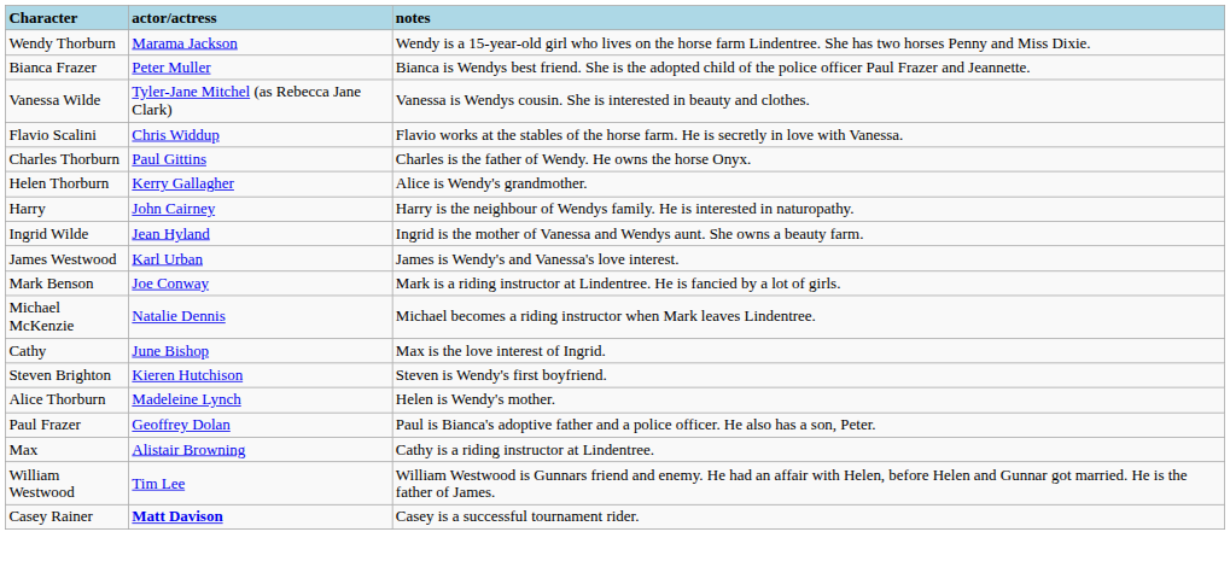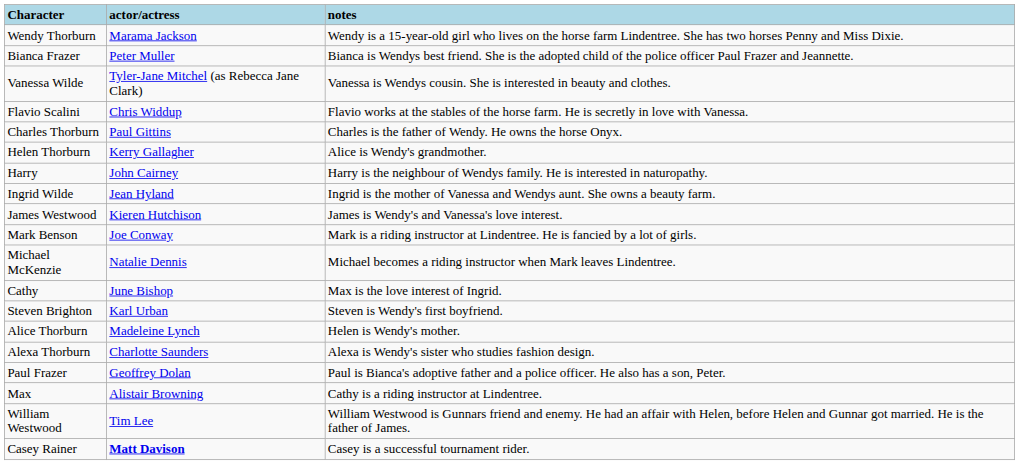James Westwood | column 2: Karl Urban -> Kieren Hutchison
Steven Brighton | column 2: Kieren Hutchison -> Karl Urban
+ row: Alexa Thorburn | Charlotte Saunders | Alexa is Wendy's sister who studies fashion design.
